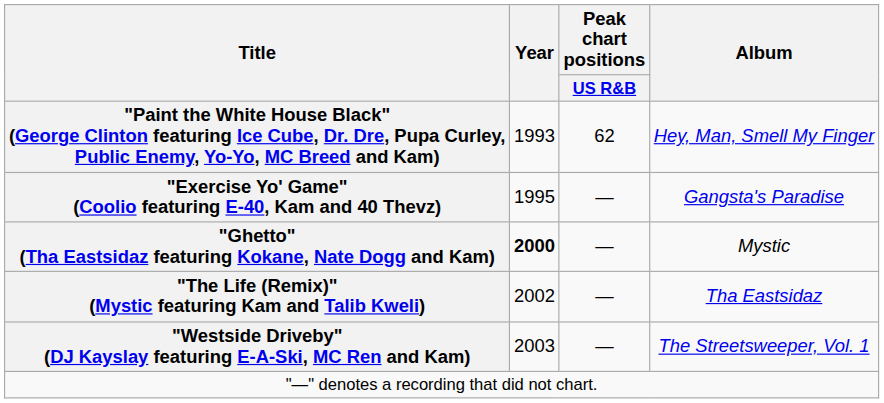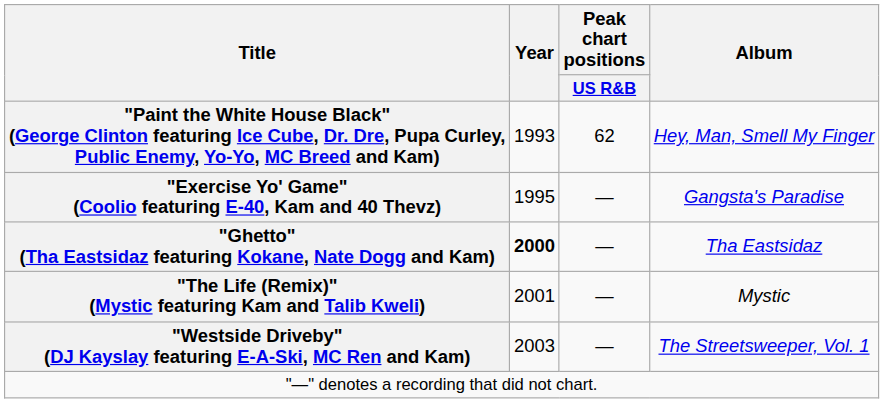"Ghetto" (Tha Eastsidaz featuring Kokane, Nate Dogg and Kam) | Album: Mystic -> Tha Eastsidaz
"The Life (Remix)" (Mystic featuring Kam and Talib Kweli) | Year: 2002 -> 2001
"The Life (Remix)" (Mystic featuring Kam and Talib Kweli) | Album: Tha Eastsidaz -> Mystic
